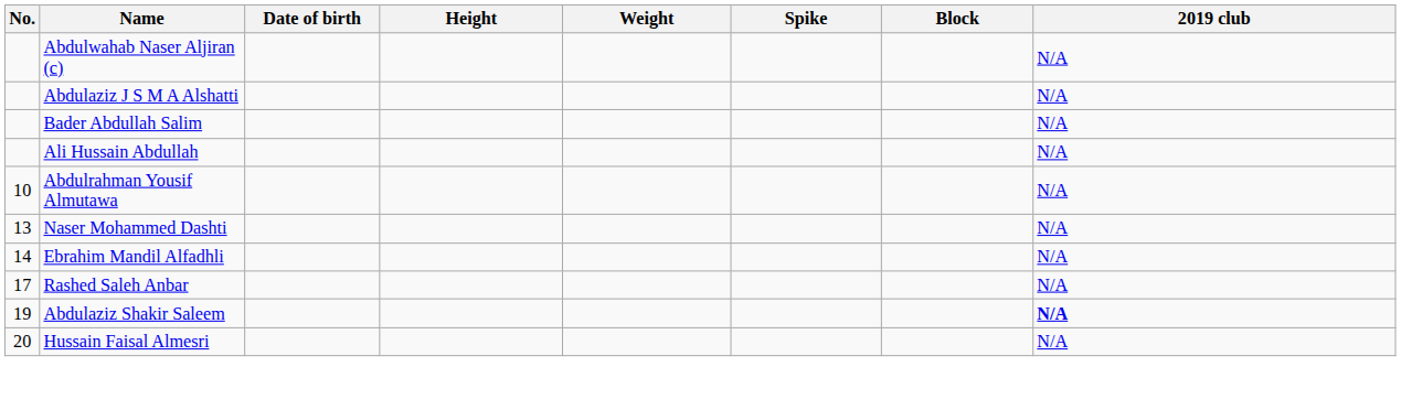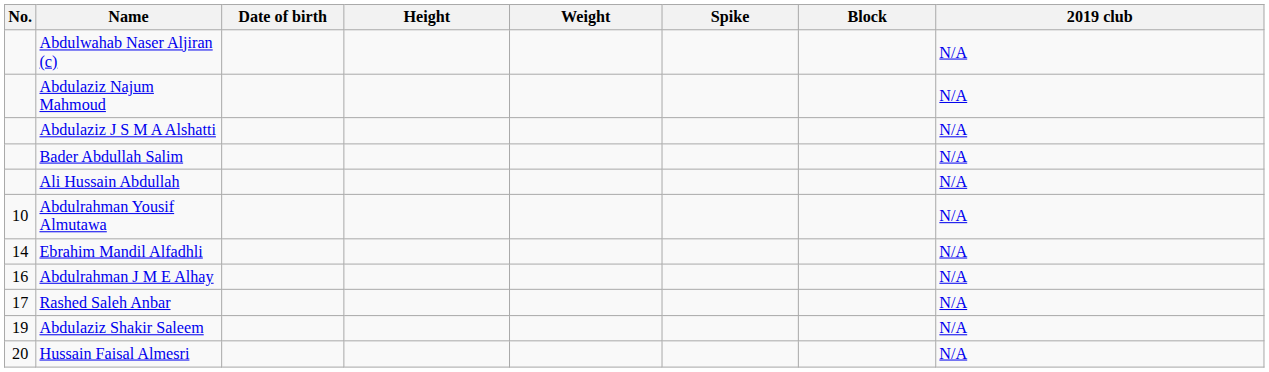+ row: Abdulaziz Najum Mahmoud | N/A
- row: 13 | Naser Mohammed Dashti | N/A
+ row: 16 | Abdulrahman J M E Alhay | N/A
Abdulaziz Shakir Saleem | 2019 club: bold -> normal
